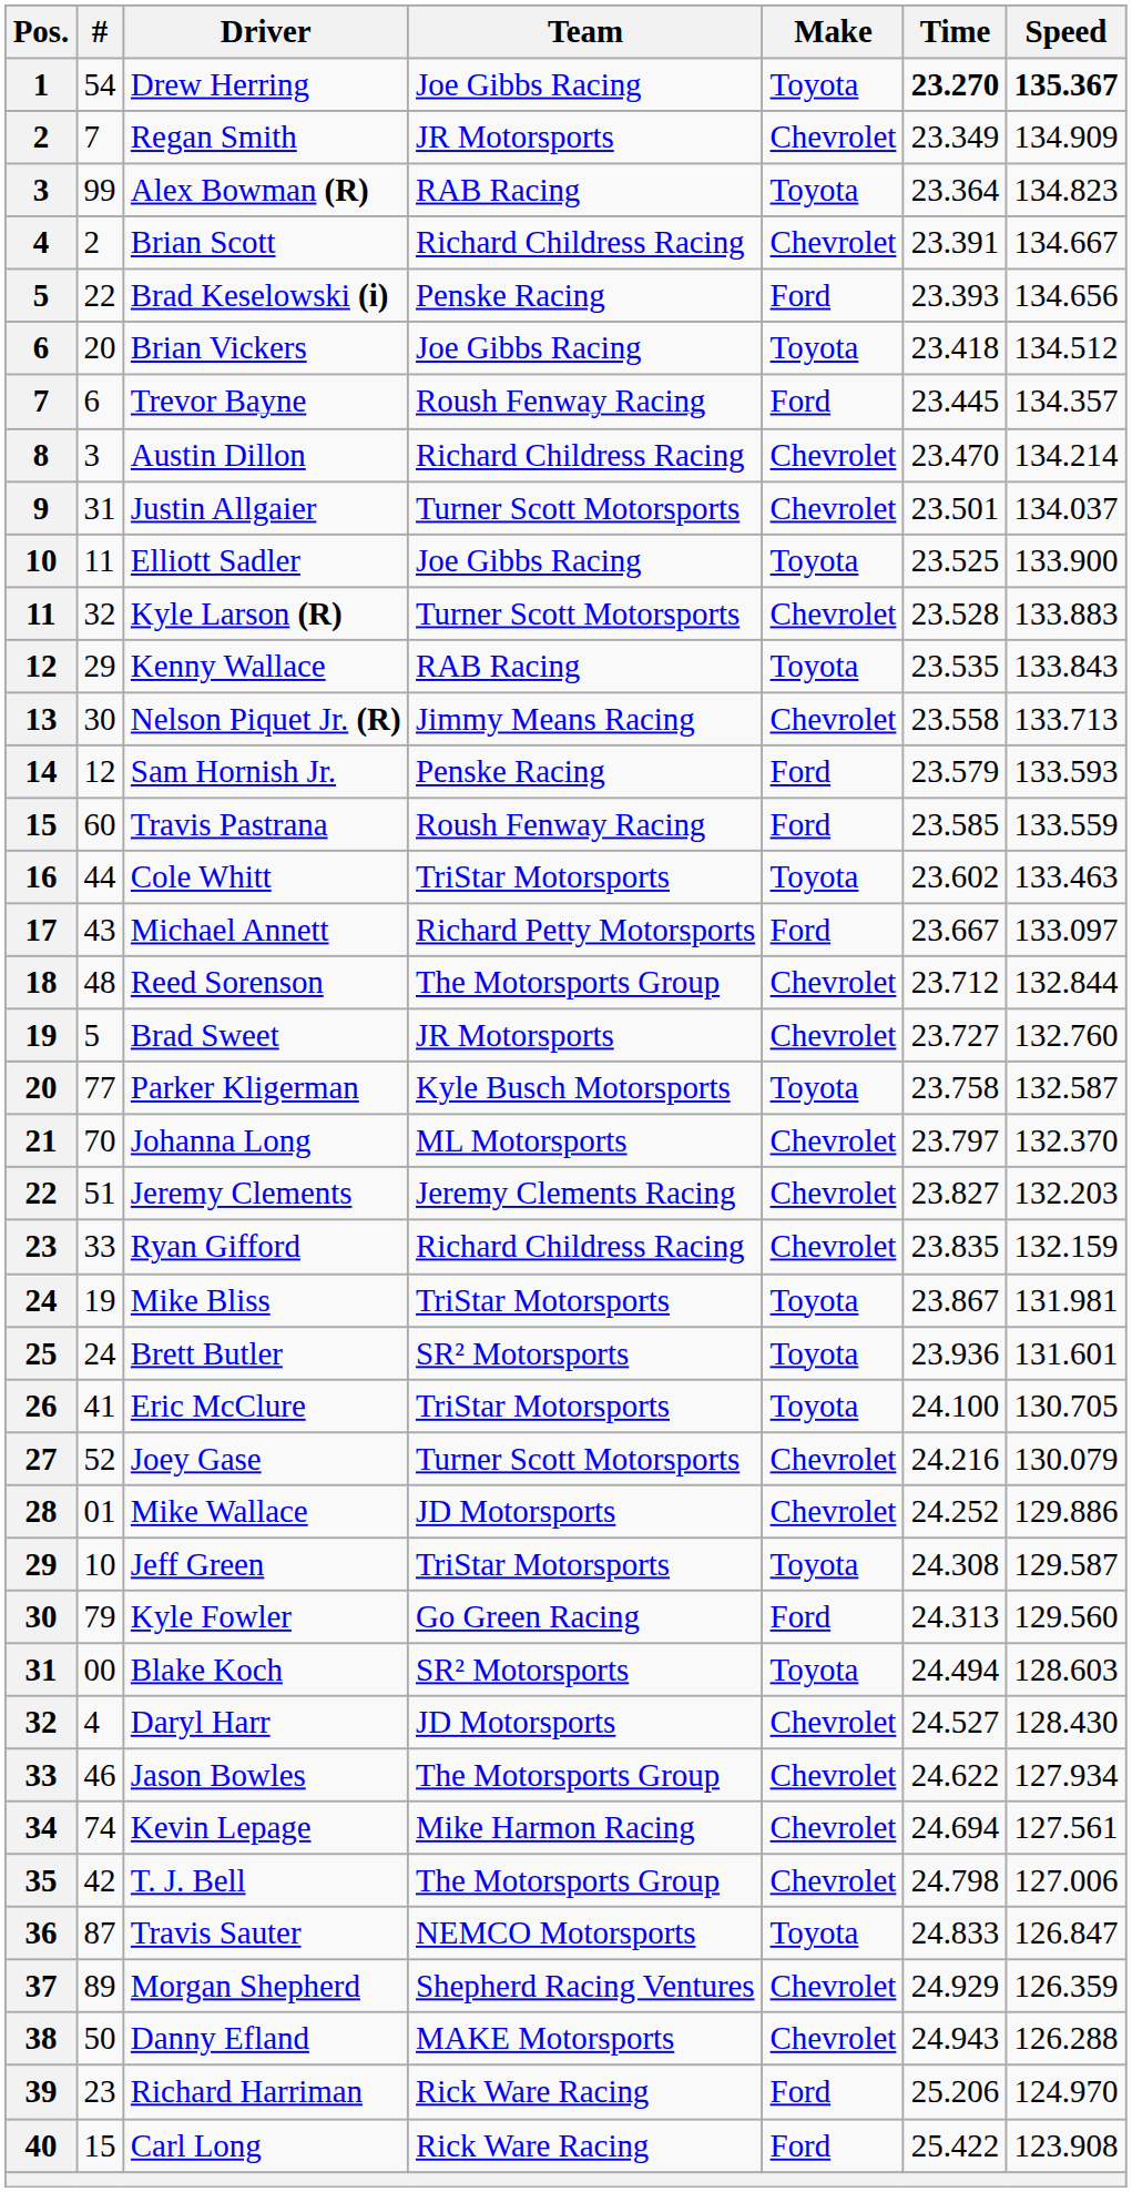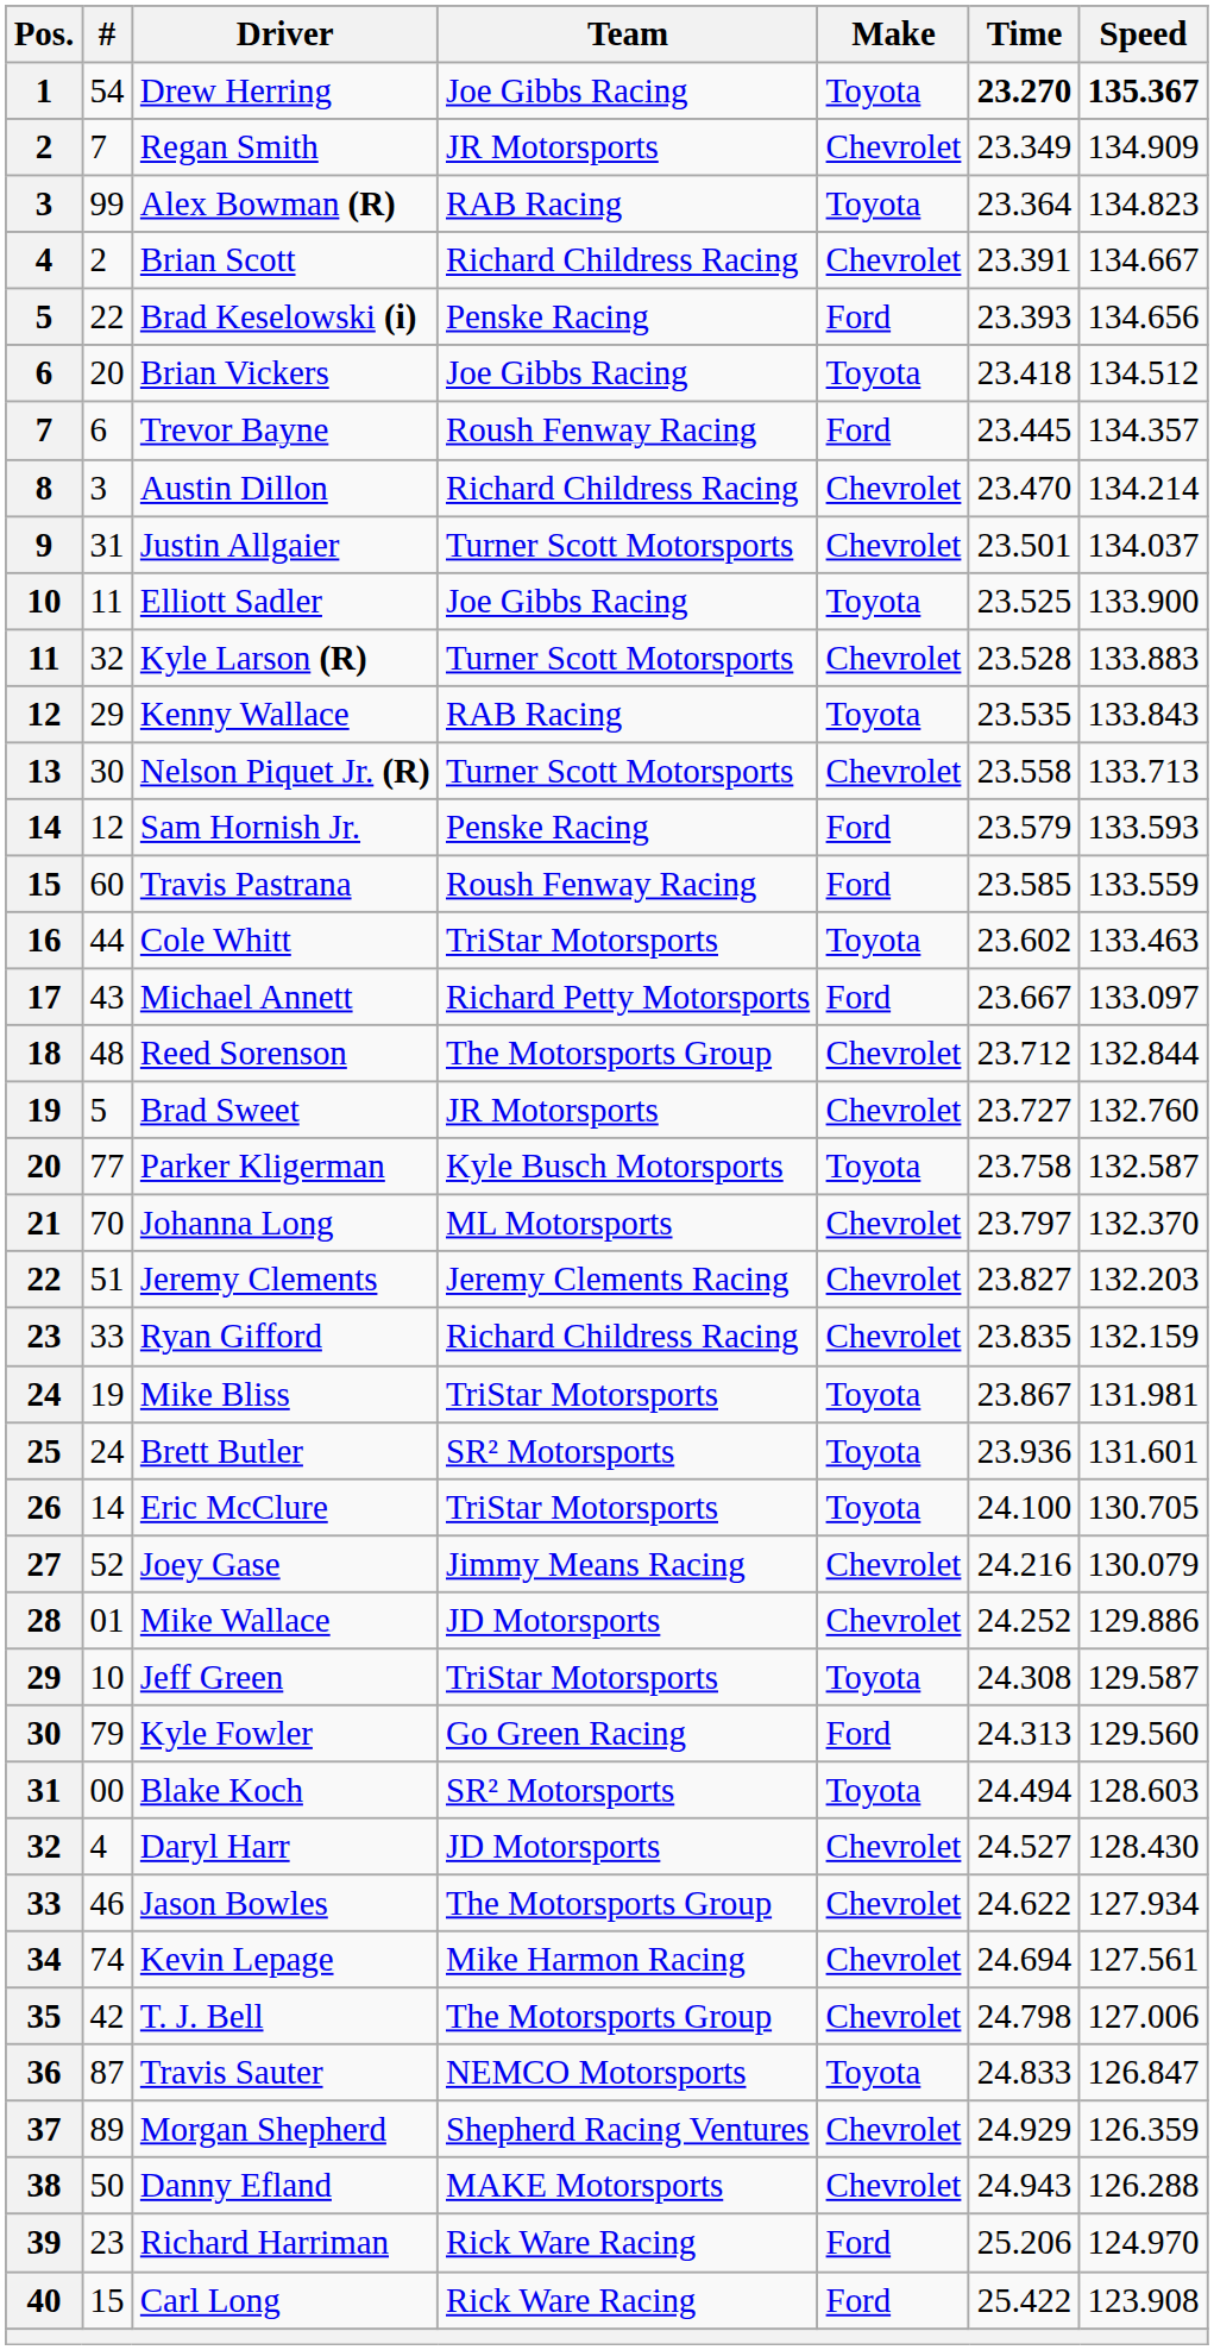Nelson Piquet Jr. (R) | Team: Jimmy Means Racing -> Turner Scott Motorsports
Eric McClure | #: 41 -> 14
Joey Gase | Team: Turner Scott Motorsports -> Jimmy Means Racing
